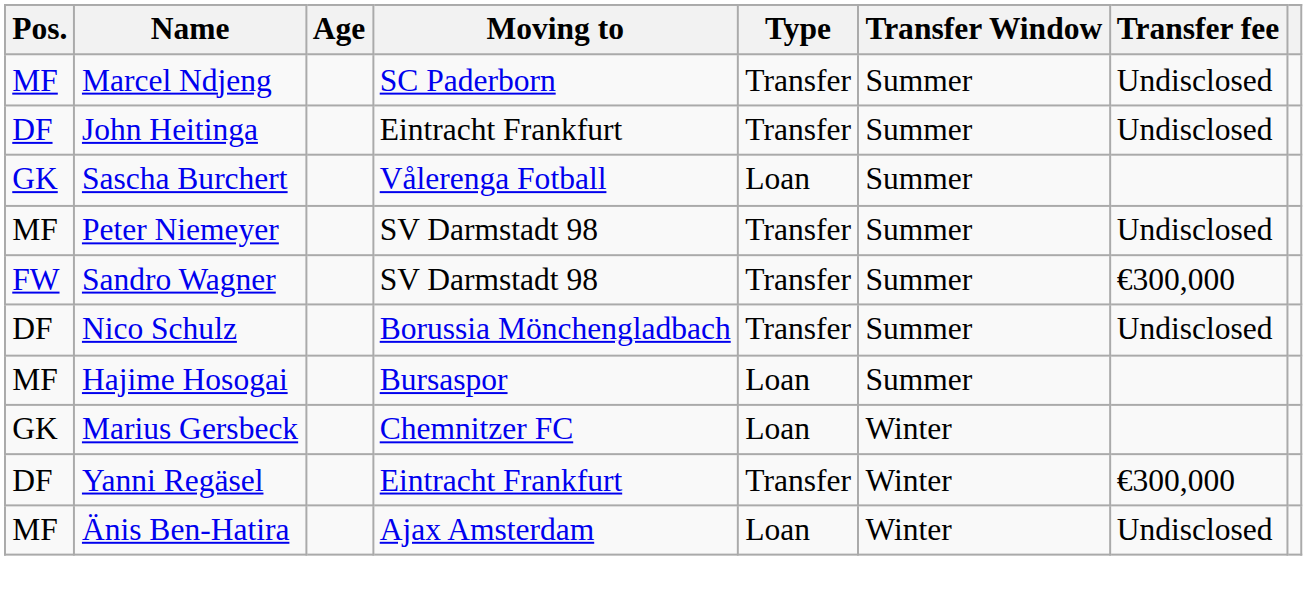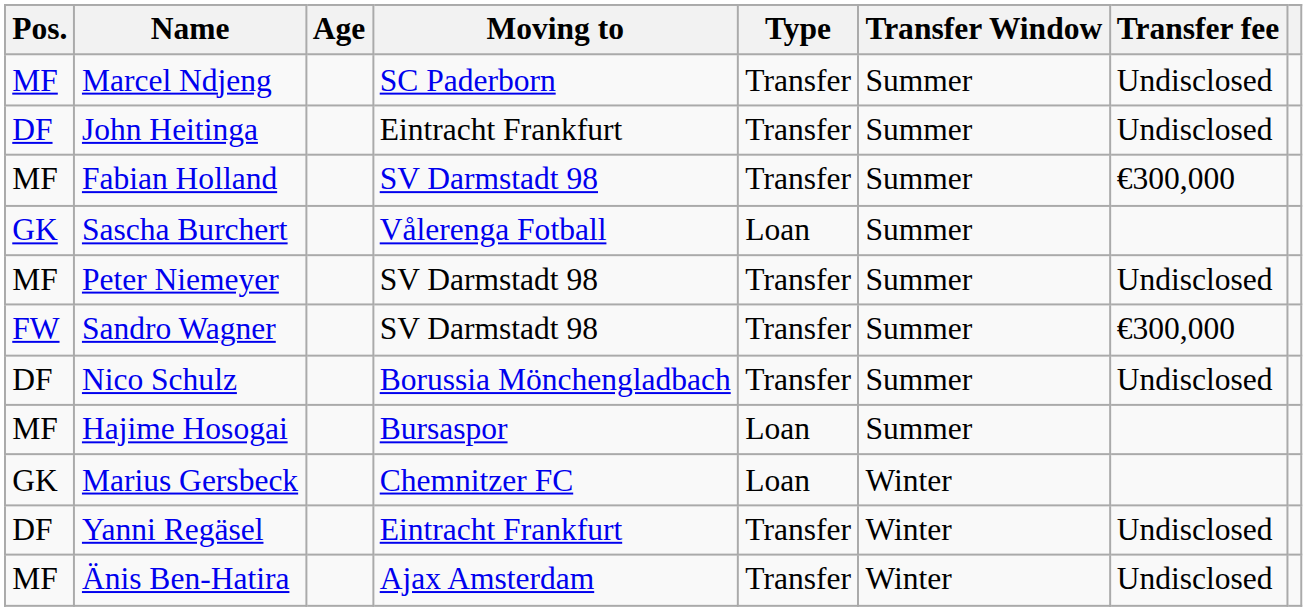+ row: MF | Fabian Holland | SV Darmstadt 98 | Transfer | Summer | €300,000
Yanni Regäsel | Transfer fee: €300,000 -> Undisclosed
Änis Ben-Hatira | Type: Loan -> Transfer
